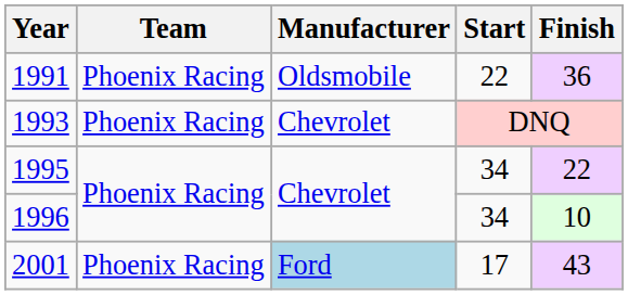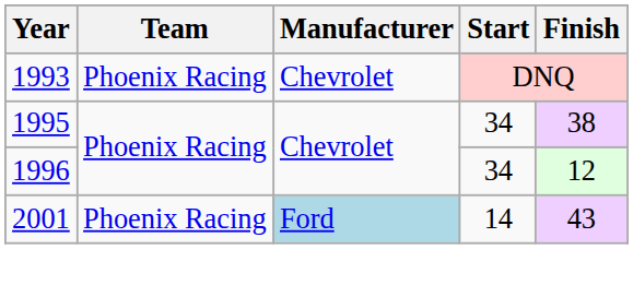- row: 1991 | Phoenix Racing | Oldsmobile | 22 | 36
1995 | Finish: 22 -> 38
1996 | Finish: 10 -> 12
2001 | Start: 17 -> 14
